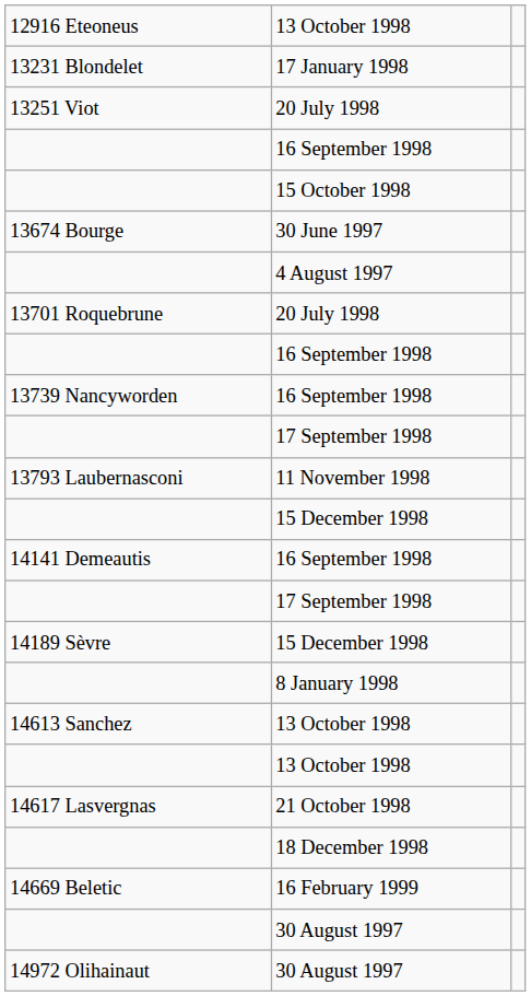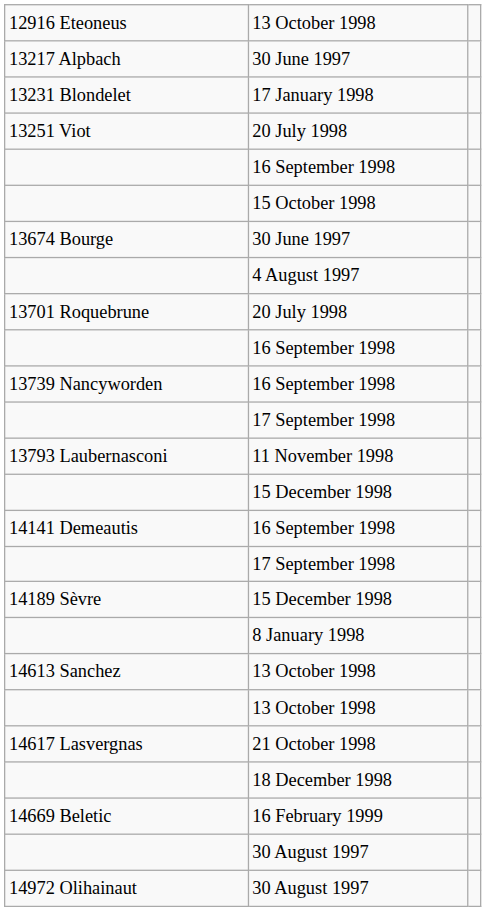+ row: 13217 Alpbach | 30 June 1997
